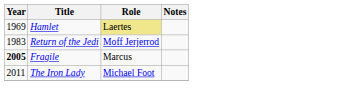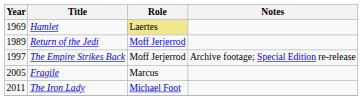Return of the Jedi | Year: 1983 -> 1989
+ row: 1997 | The Empire Strikes Back | Moff Jerjerrod | Archive footage; Special Edition re-release
Fragile | Year: bold -> normal
